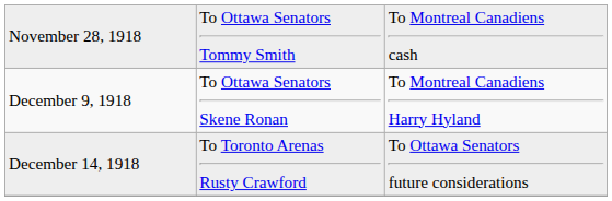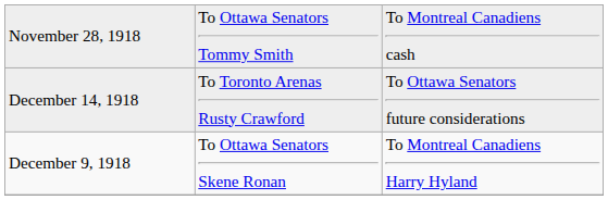rows swapped: December 9, 1918 <-> December 14, 1918
